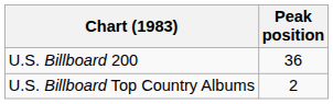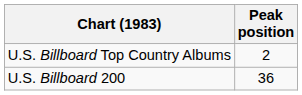rows swapped: U.S. Billboard Top Country Albums <-> U.S. Billboard 200
